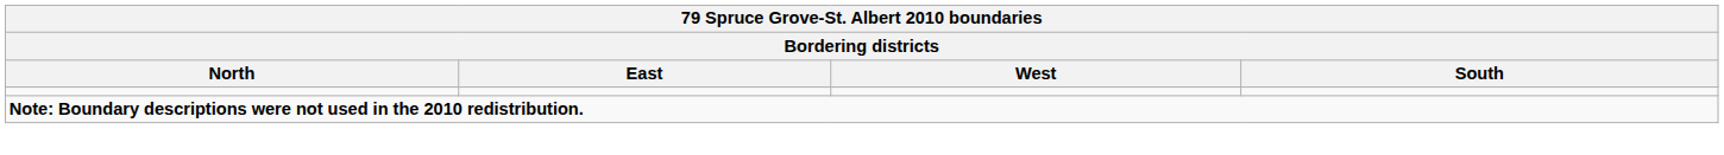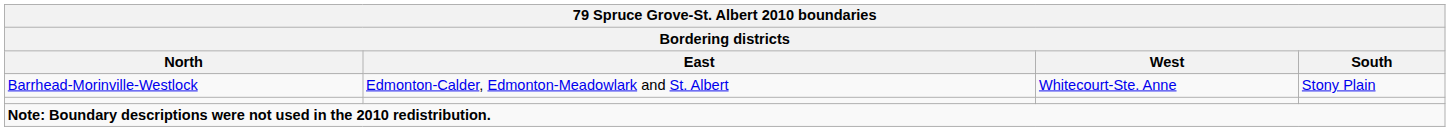+ row: Barrhead-Morinville-Westlock | Edmonton-Calder, Edmonton-Meadowlark and St. Albert | Whitecourt-Ste. Anne | Stony Plain
